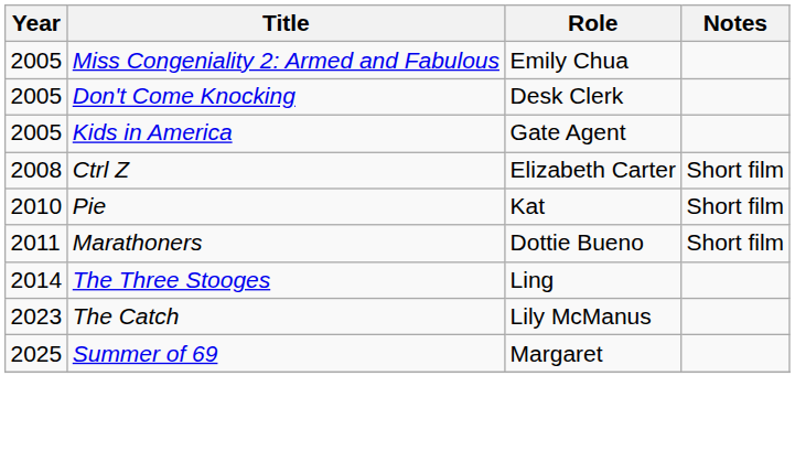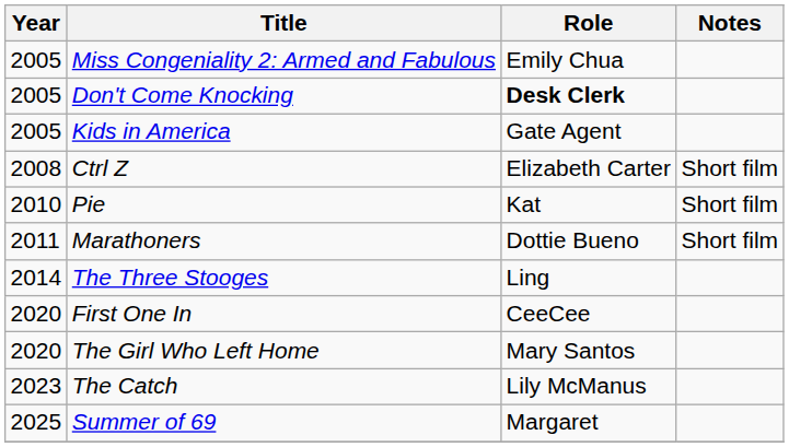Don't Come Knocking | Role: normal -> bold
+ row: 2020 | First One In | CeeCee
+ row: 2020 | The Girl Who Left Home | Mary Santos
